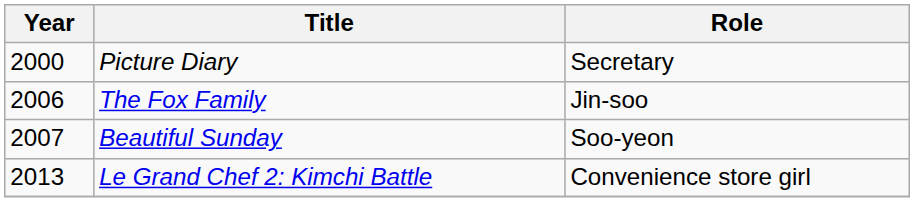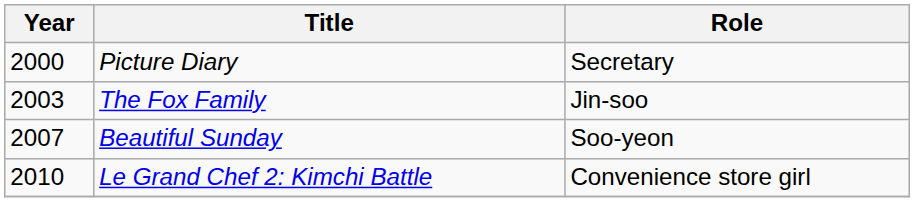The Fox Family | Year: 2006 -> 2003
Le Grand Chef 2: Kimchi Battle | Year: 2013 -> 2010
